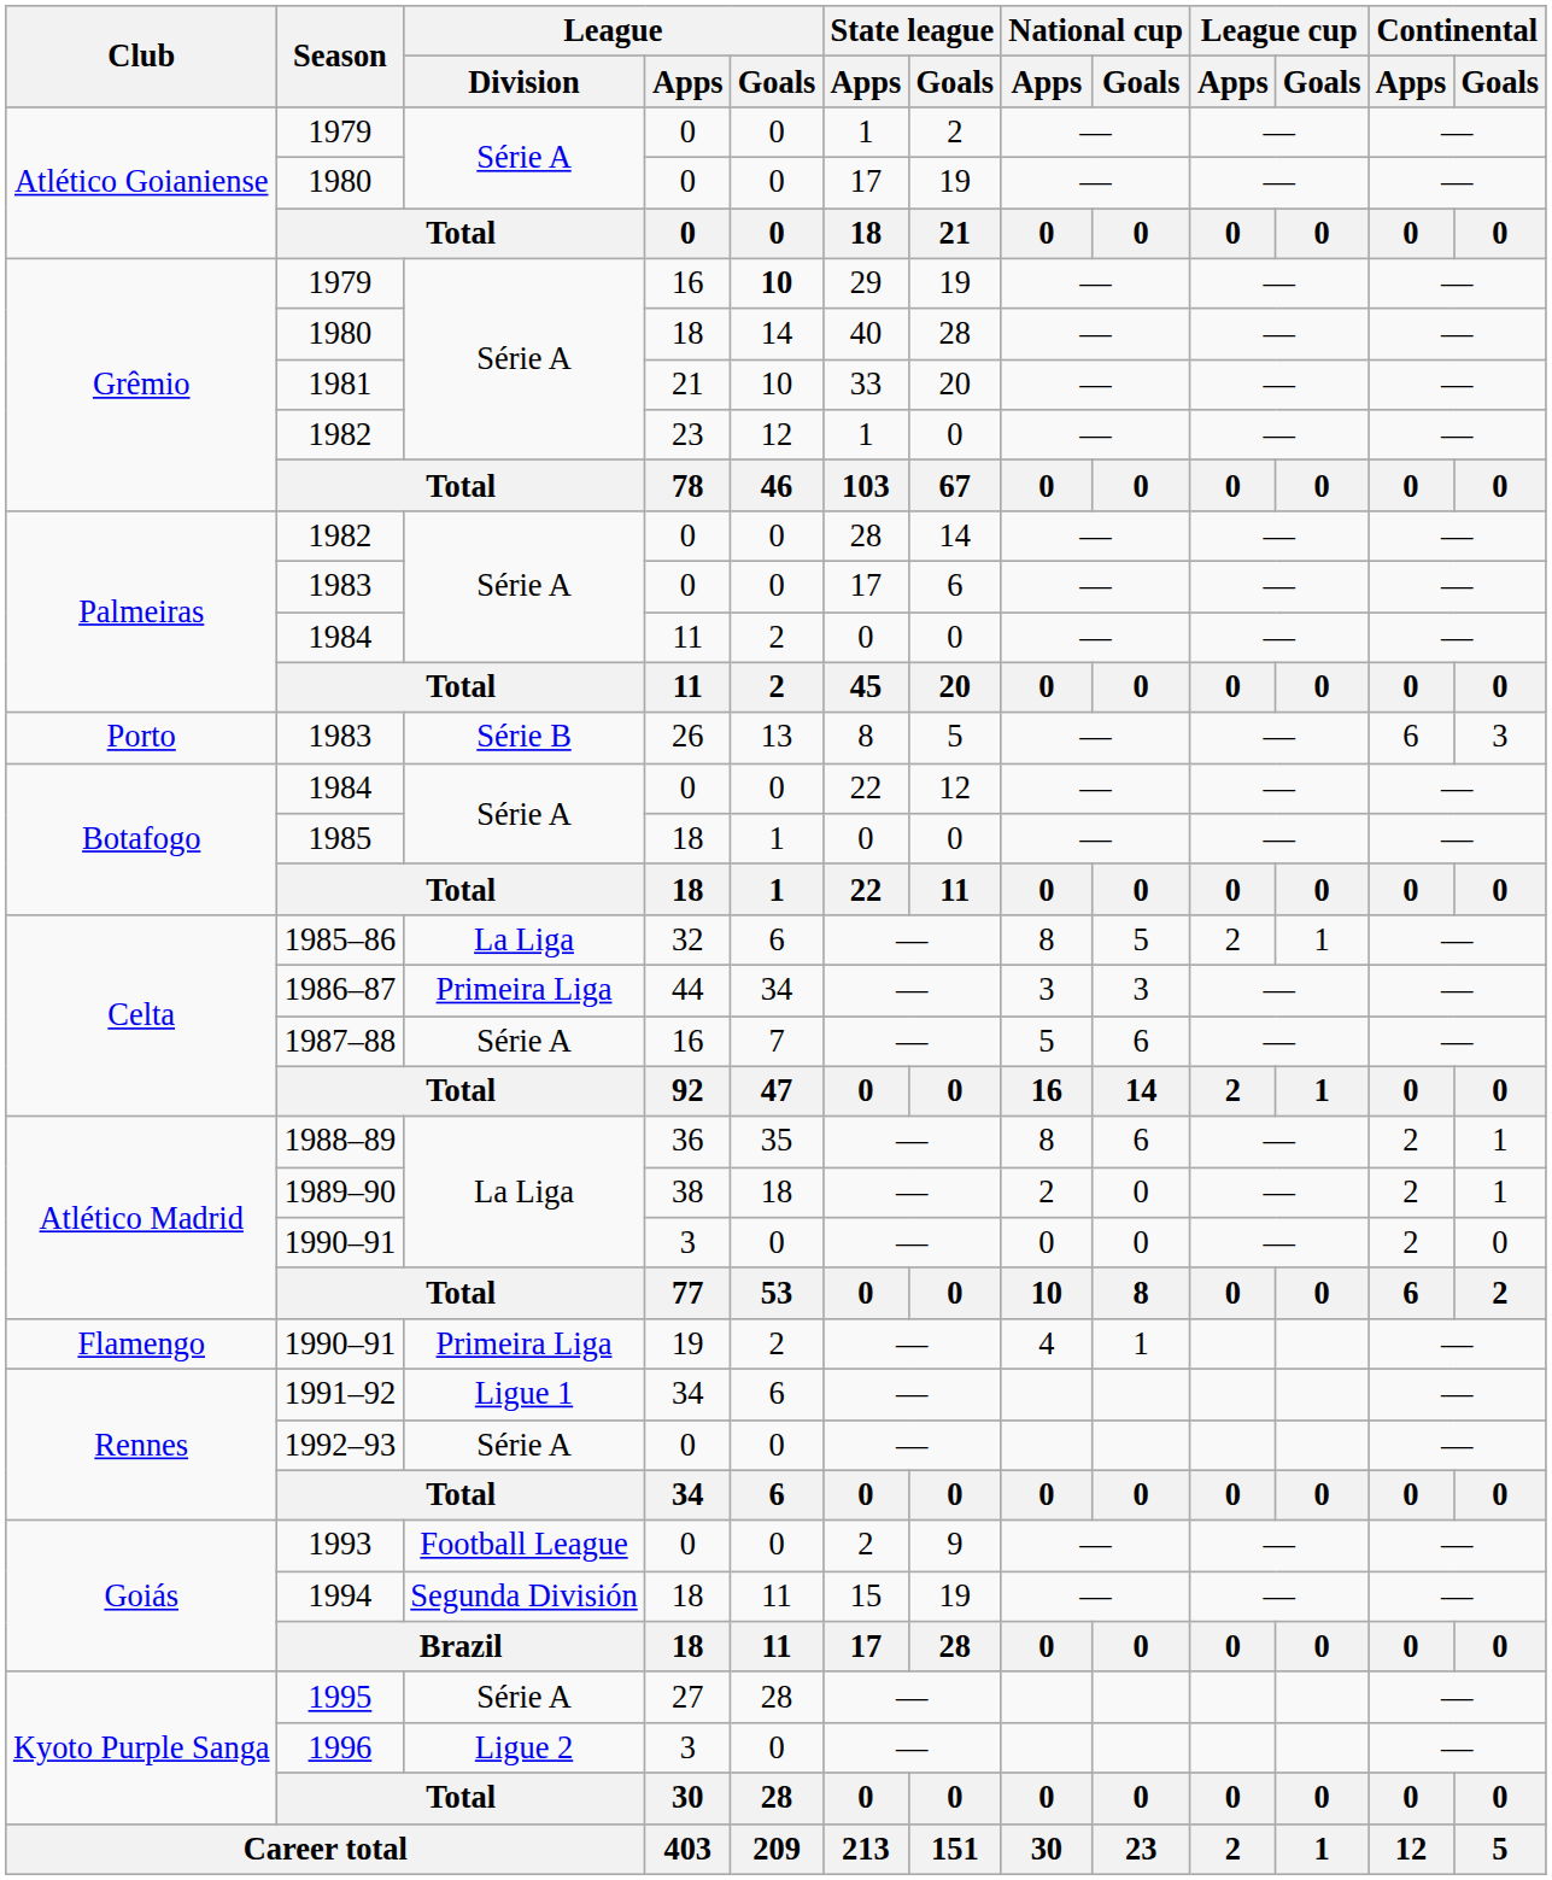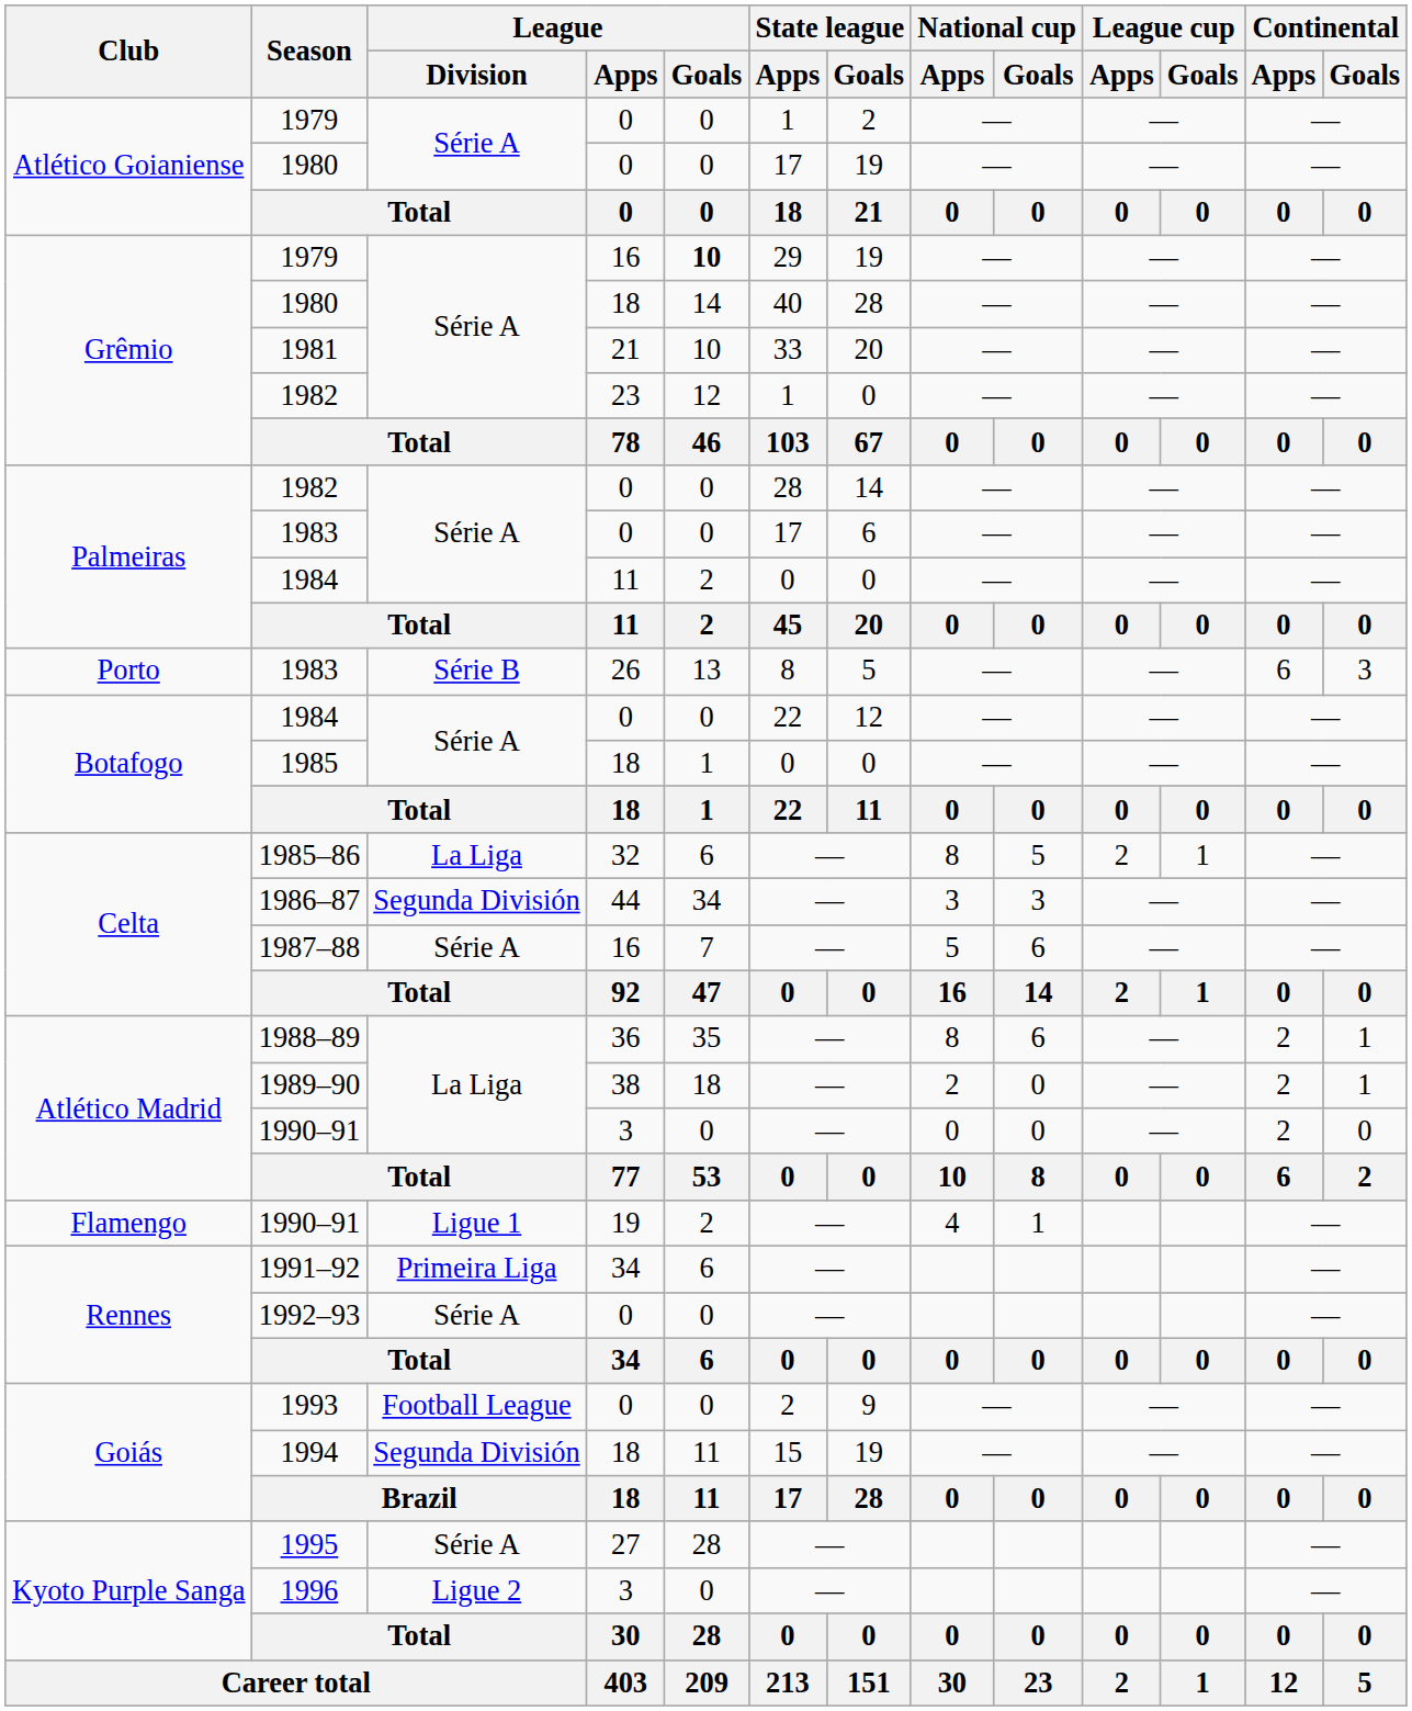1986–87 | League / Division: Primeira Liga -> Segunda División
1990–91 / 19 | League / Division: Primeira Liga -> Ligue 1
1991–92 | League / Division: Ligue 1 -> Primeira Liga
